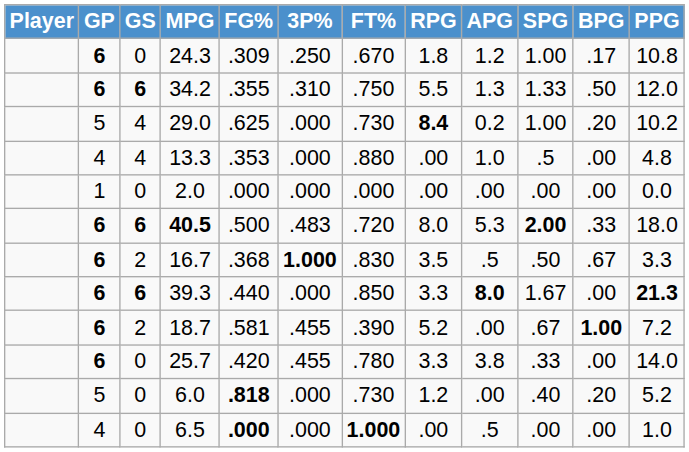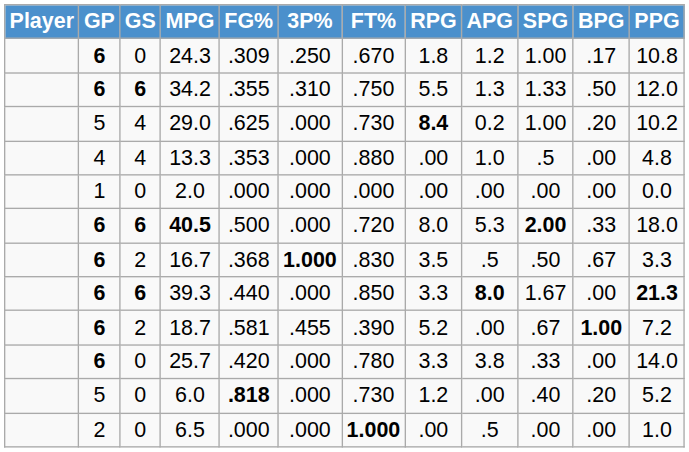40.5 | 3P%: .483 -> .000
25.7 | 3P%: .455 -> .000
6.5 | GP: 4 -> 2
6.5 | FG%: bold -> normal
